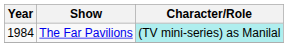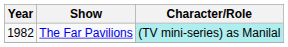The Far Pavilions | Year: 1984 -> 1982
